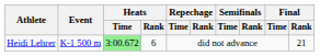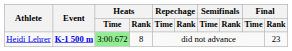Heidi Lehrer | Event: normal -> bold
Heidi Lehrer | Heats / Rank: 6 -> 8
Heidi Lehrer | Final / Rank: 21 -> 23
